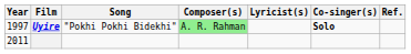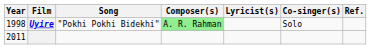Uyire | Year: 1997 -> 1998
Uyire | Co-singer(s): bold -> normal
